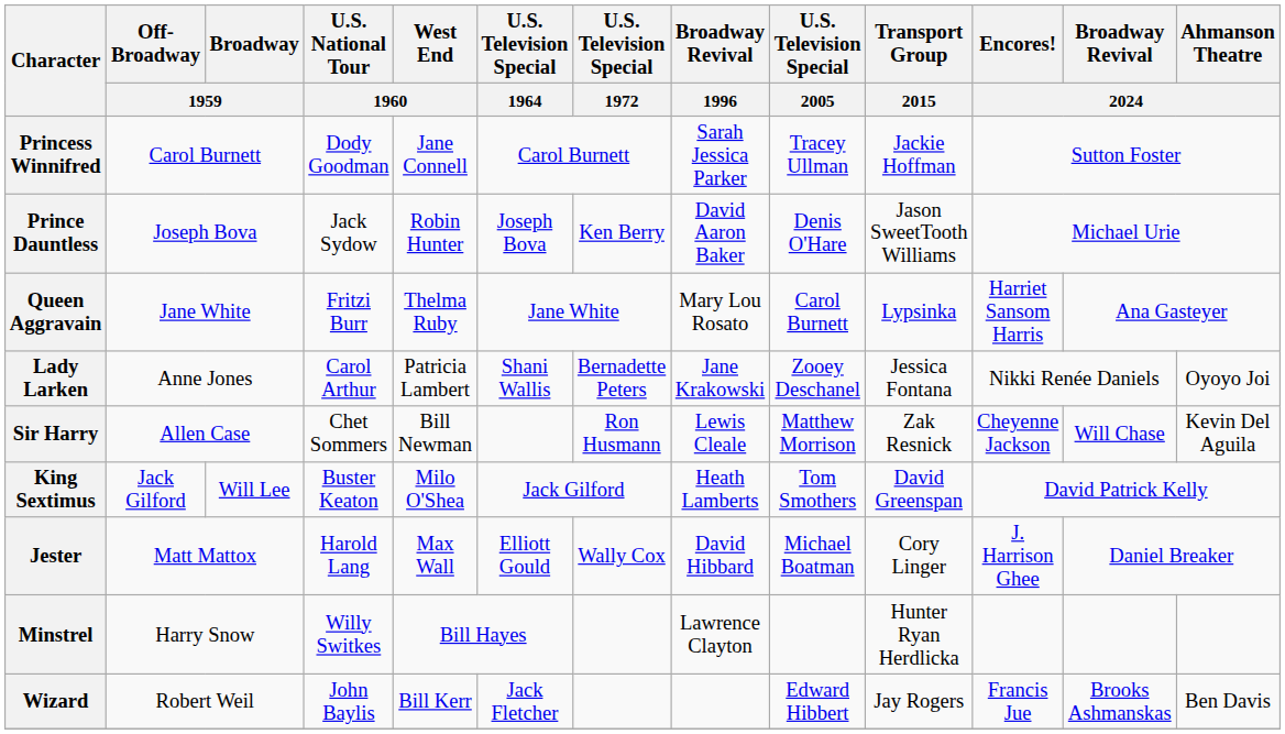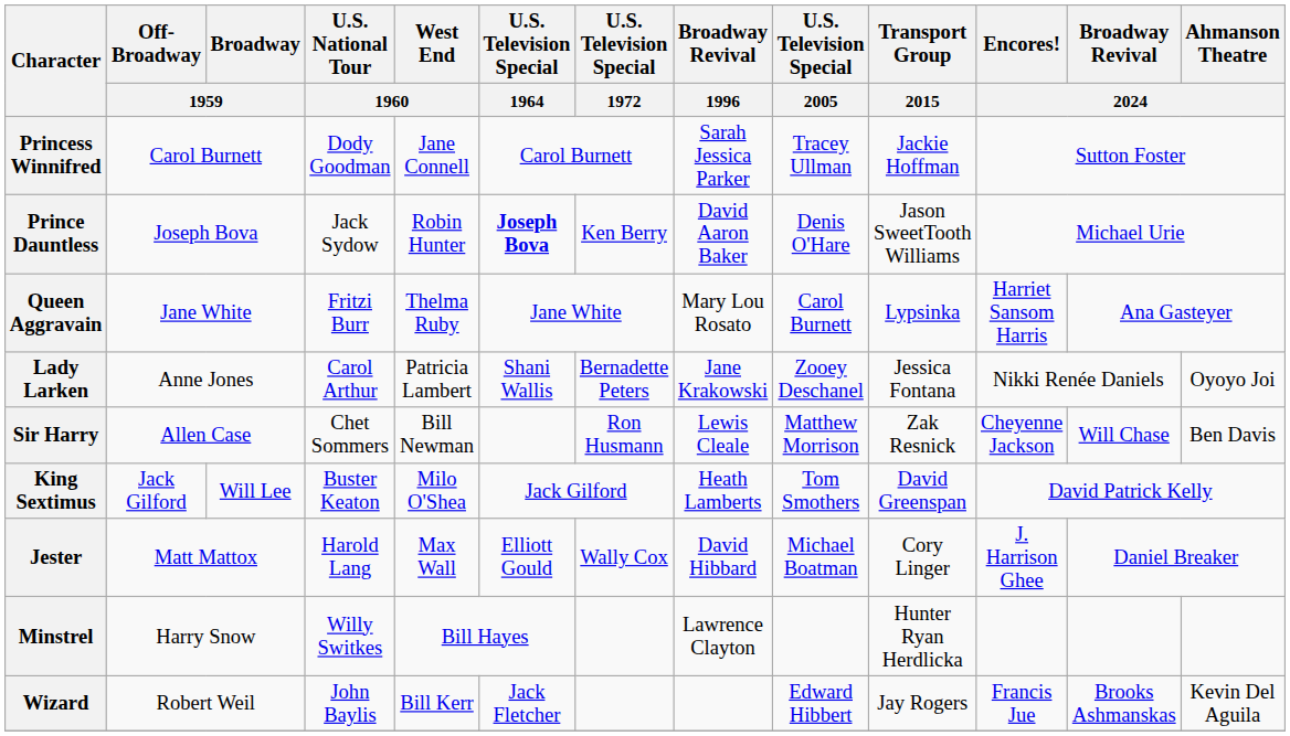Prince Dauntless | U.S. Television Special / 1964: normal -> bold
Sir Harry | Ahmanson Theatre / 2024: Kevin Del Aguila -> Ben Davis
Wizard | Ahmanson Theatre / 2024: Ben Davis -> Kevin Del Aguila
